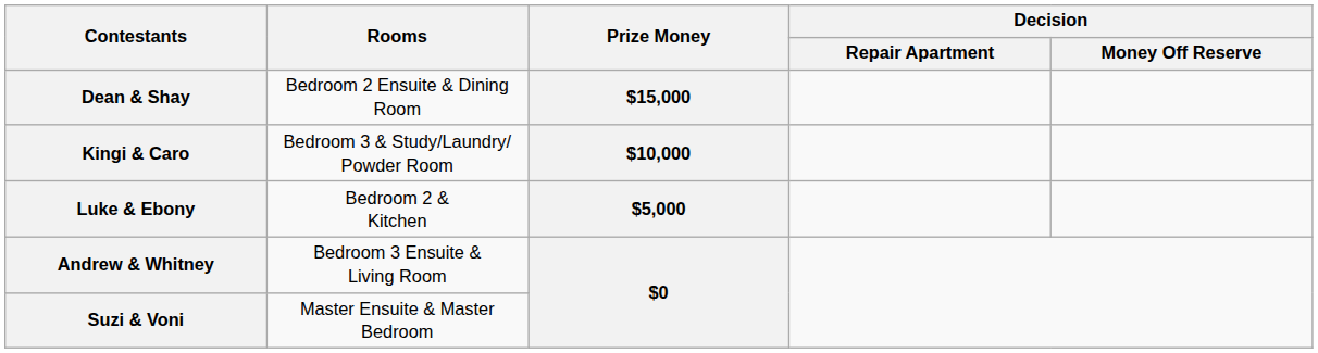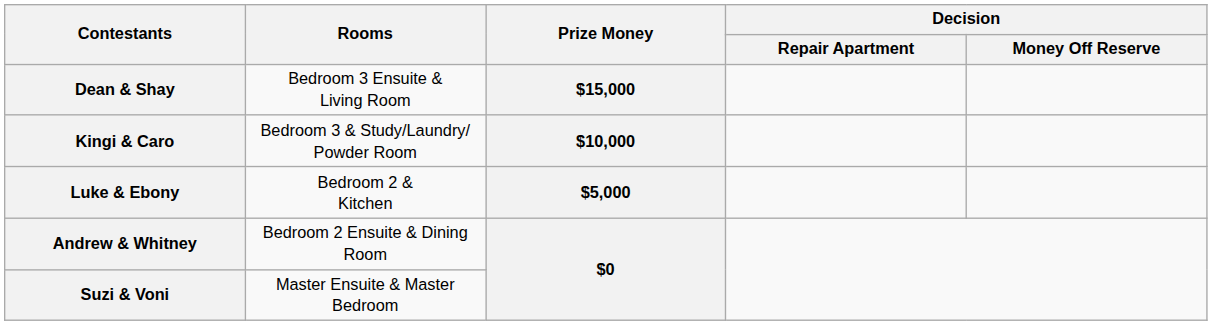Dean & Shay | Rooms: Bedroom 2 Ensuite & Dining Room -> Bedroom 3 Ensuite & Living Room
Andrew & Whitney | Rooms: Bedroom 3 Ensuite & Living Room -> Bedroom 2 Ensuite & Dining Room
